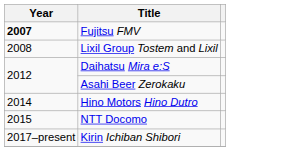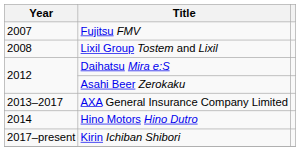Fujitsu FMV | Year: bold -> normal
+ row: 2013–2017 | AXA General Insurance Company Limited
- row: 2015 | NTT Docomo
